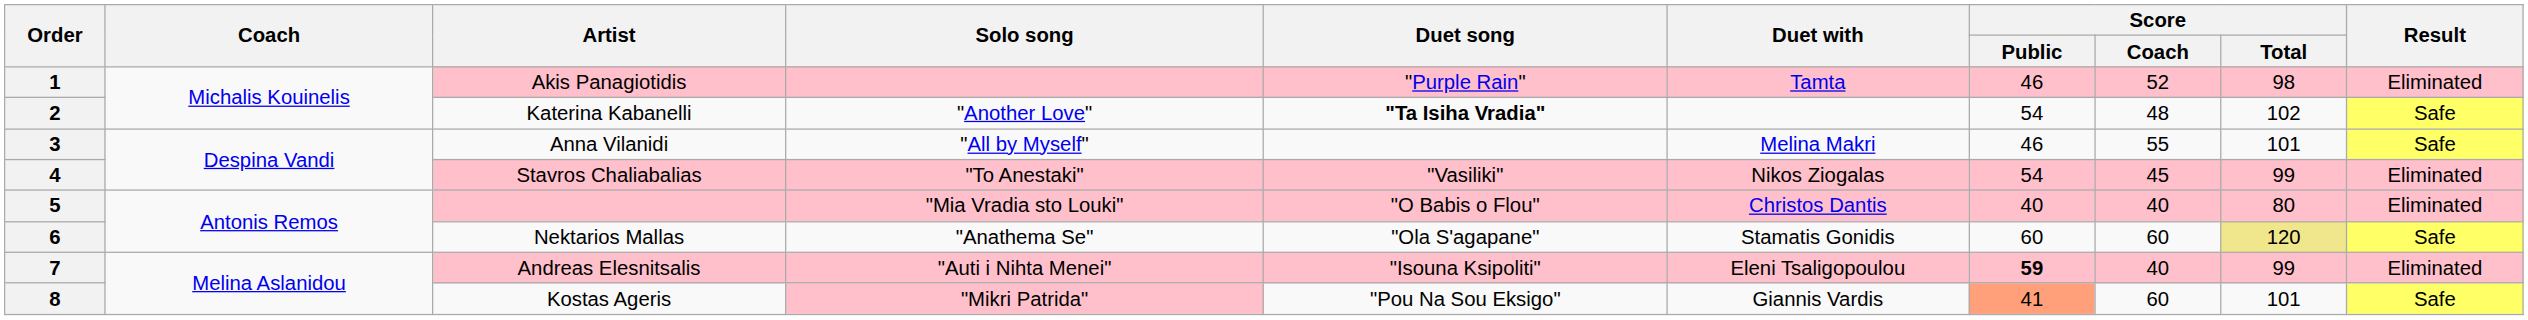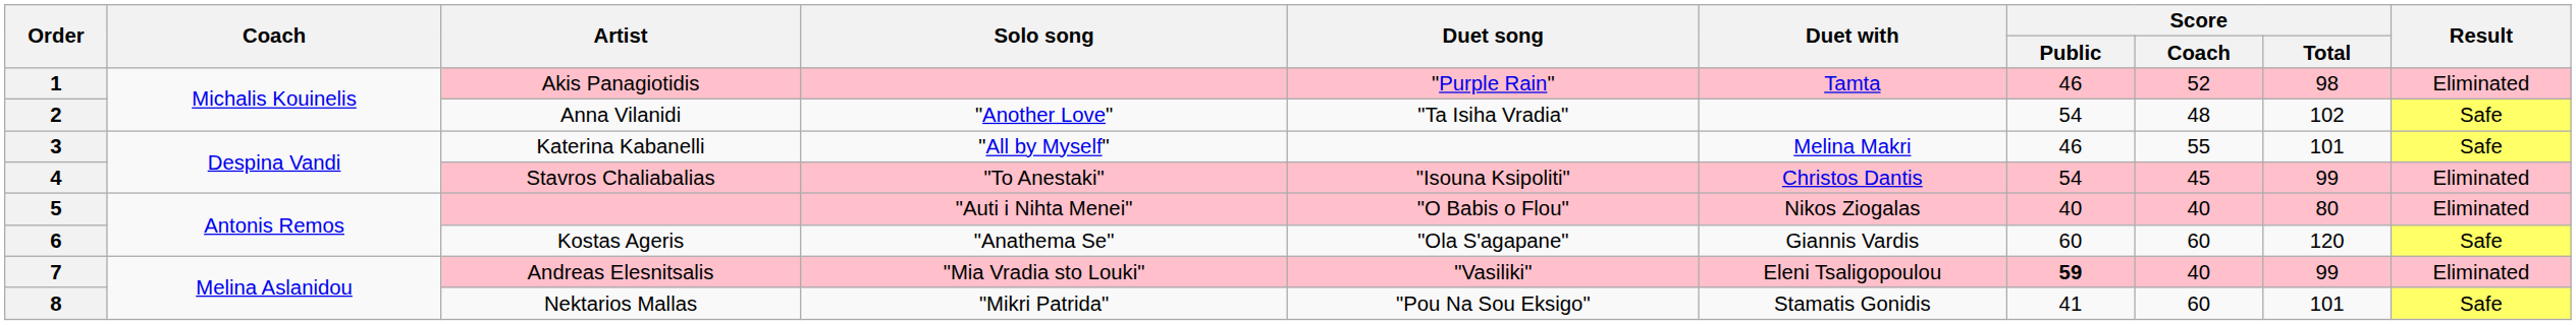2 | Artist: Katerina Kabanelli -> Anna Vilanidi
2 | Duet song: bold -> normal
3 | Artist: Anna Vilanidi -> Katerina Kabanelli
4 | Duet song: "Vasiliki" -> "Isouna Ksipoliti"
4 | Duet with: Nikos Ziogalas -> Christos Dantis
5 | Solo song: "Mia Vradia sto Louki" -> "Auti i Nihta Menei"
5 | Duet with: Christos Dantis -> Nikos Ziogalas
6 | Artist: Nektarios Mallas -> Kostas Ageris
6 | Duet with: Stamatis Gonidis -> Giannis Vardis
6 | Score / Total: khaki background -> no background
7 | Solo song: "Auti i Nihta Menei" -> "Mia Vradia sto Louki"
7 | Duet song: "Isouna Ksipoliti" -> "Vasiliki"
8 | Artist: Kostas Ageris -> Nektarios Mallas
8 | Solo song: pink background -> no background
8 | Duet with: Giannis Vardis -> Stamatis Gonidis
8 | Score / Public: lightsalmon background -> no background
